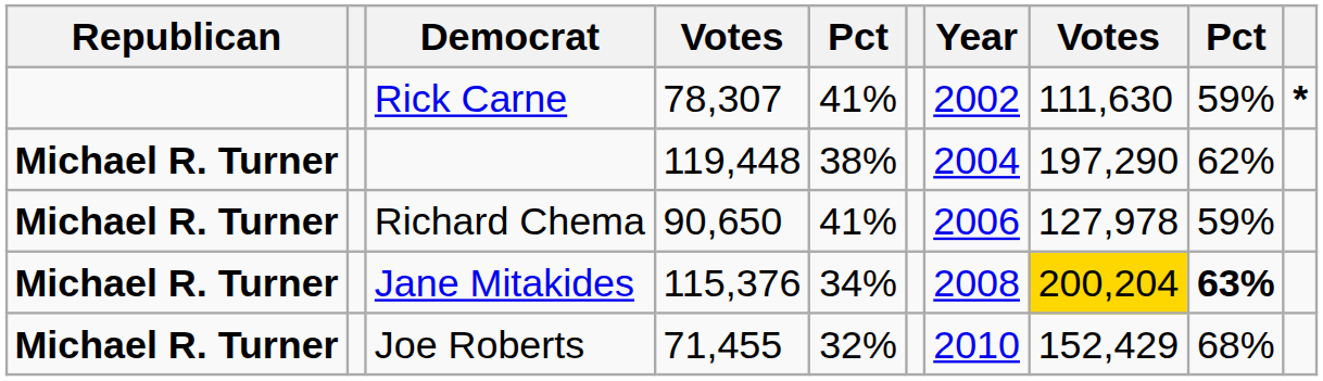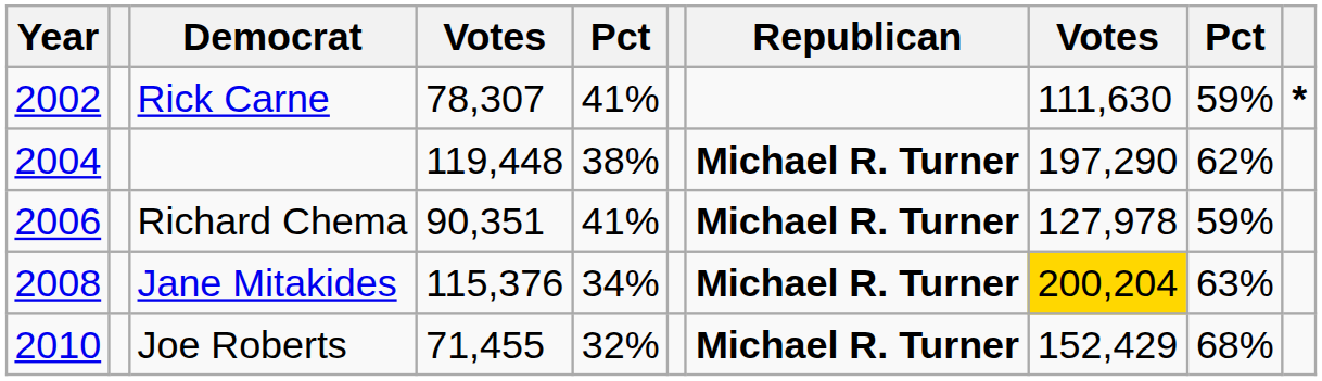columns swapped: Year <-> Republican
Richard Chema | column 4: 90,650 -> 90,351
Jane Mitakides | column 9: bold -> normal
